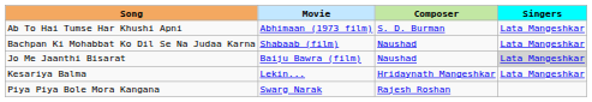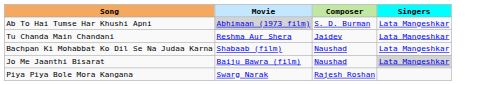Ab To Hai Tumse Har Khushi Apni | Movie: no background -> lightgrey background
+ row: Tu Chanda Main Chandani | Reshma Aur Shera | Jaidev | Lata Mangeshkar
- row: Kesariya Balma | Lekin... | Hridaynath Mangeshkar | Lata Mangeshkar
